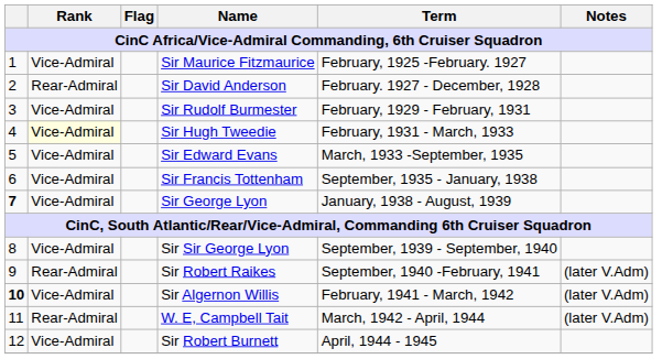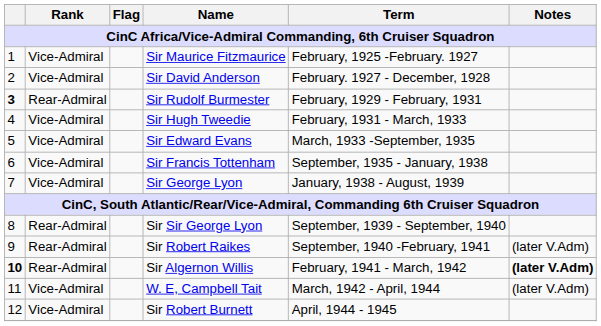Sir David Anderson | Rank: Rear-Admiral -> Vice-Admiral
Sir Rudolf Burmester | column 1: normal -> bold
Sir Rudolf Burmester | Rank: Vice-Admiral -> Rear-Admiral
Sir Hugh Tweedie | Rank: lightyellow background -> no background
Sir George Lyon | column 1: bold -> normal
Sir Sir George Lyon | Rank: Vice-Admiral -> Rear-Admiral
Sir Algernon Willis | Rank: Vice-Admiral -> Rear-Admiral
Sir Algernon Willis | Notes: normal -> bold
W. E, Campbell Tait | Rank: Rear-Admiral -> Vice-Admiral
